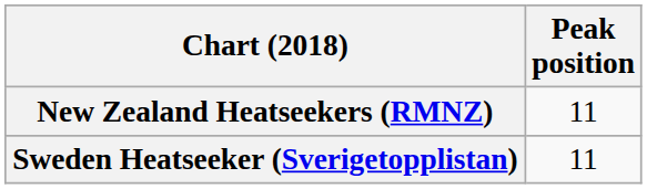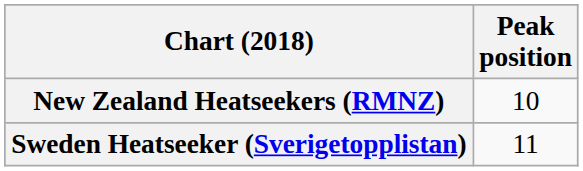New Zealand Heatseekers (RMNZ) | Peak position: 11 -> 10
